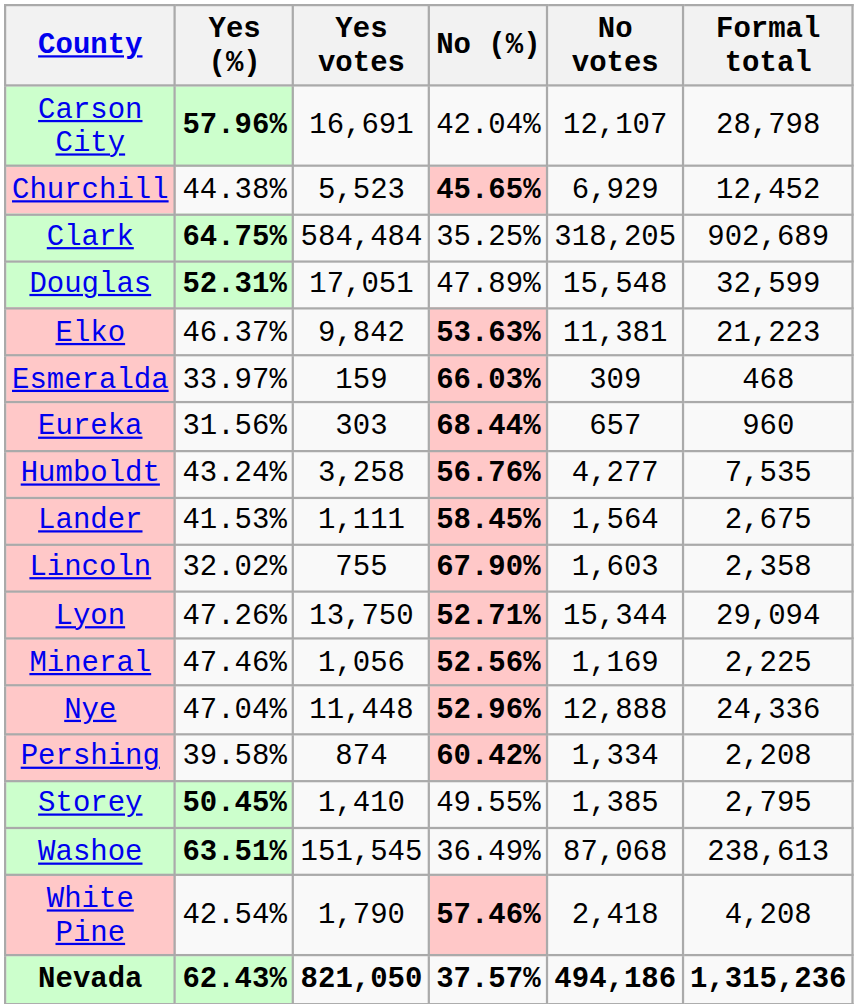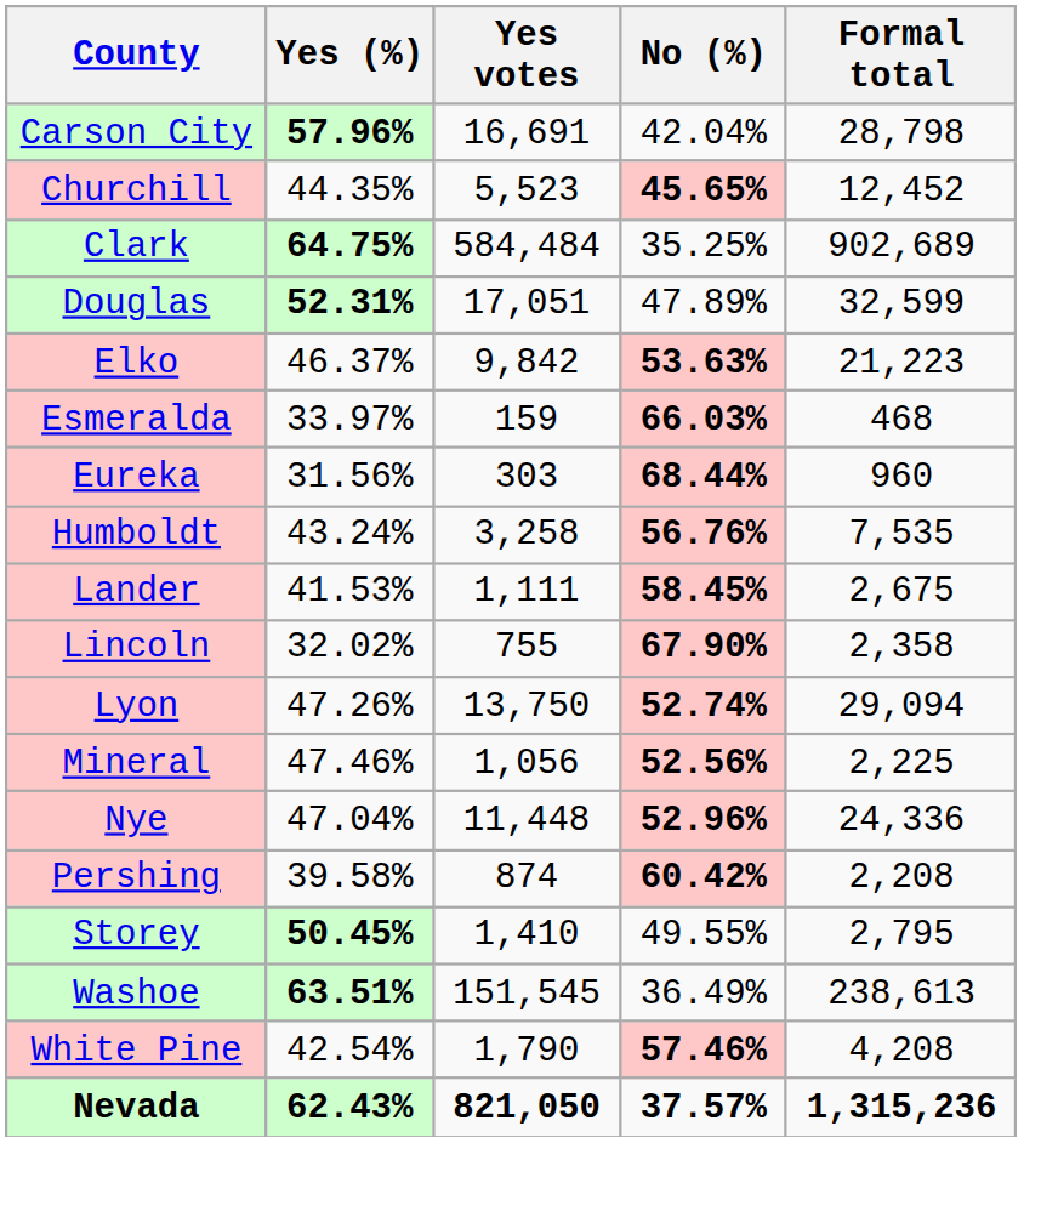- column: No votes | 12,107 | 6,929 | 318,205 | 15,548 | 11,381 | 309 | 657 | 4,277 | 1,564 | 1,603 | 15,344 | 1,169 | 12,888 | 1,334 | 1,385 | 87,068 | 2,418 | 494,186
Churchill | Yes (%): 44.38% -> 44.35%
Lyon | No (%): 52.71% -> 52.74%
